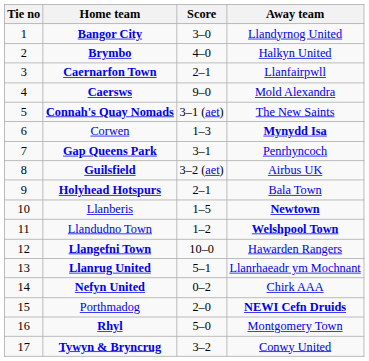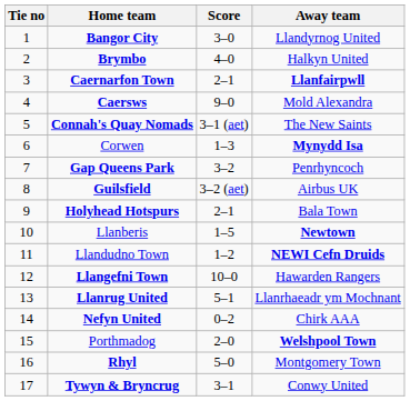Caernarfon Town | Away team: normal -> bold
Gap Queens Park | Score: 3–1 -> 3–2
Llandudno Town | Away team: Welshpool Town -> NEWI Cefn Druids
Porthmadog | Away team: NEWI Cefn Druids -> Welshpool Town
Tywyn & Bryncrug | Score: 3–2 -> 3–1
